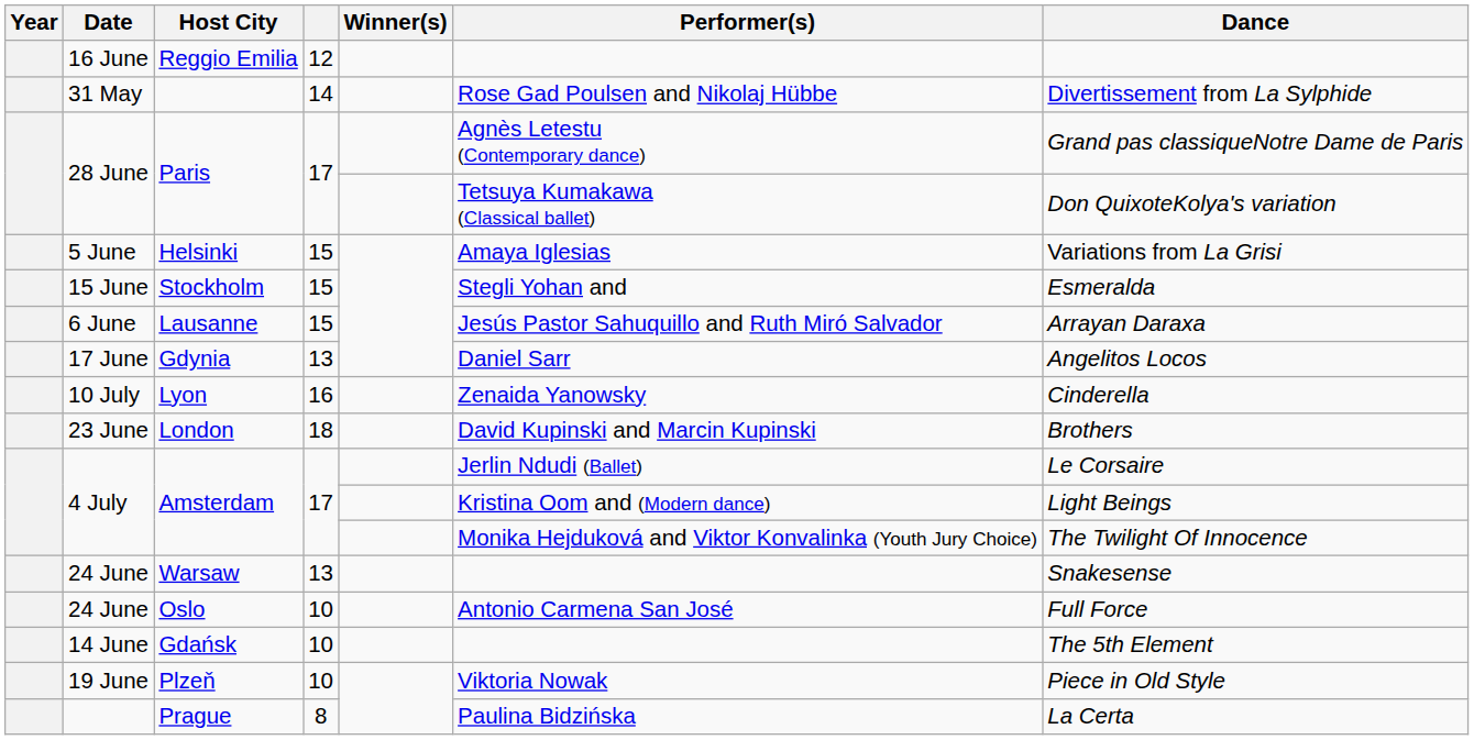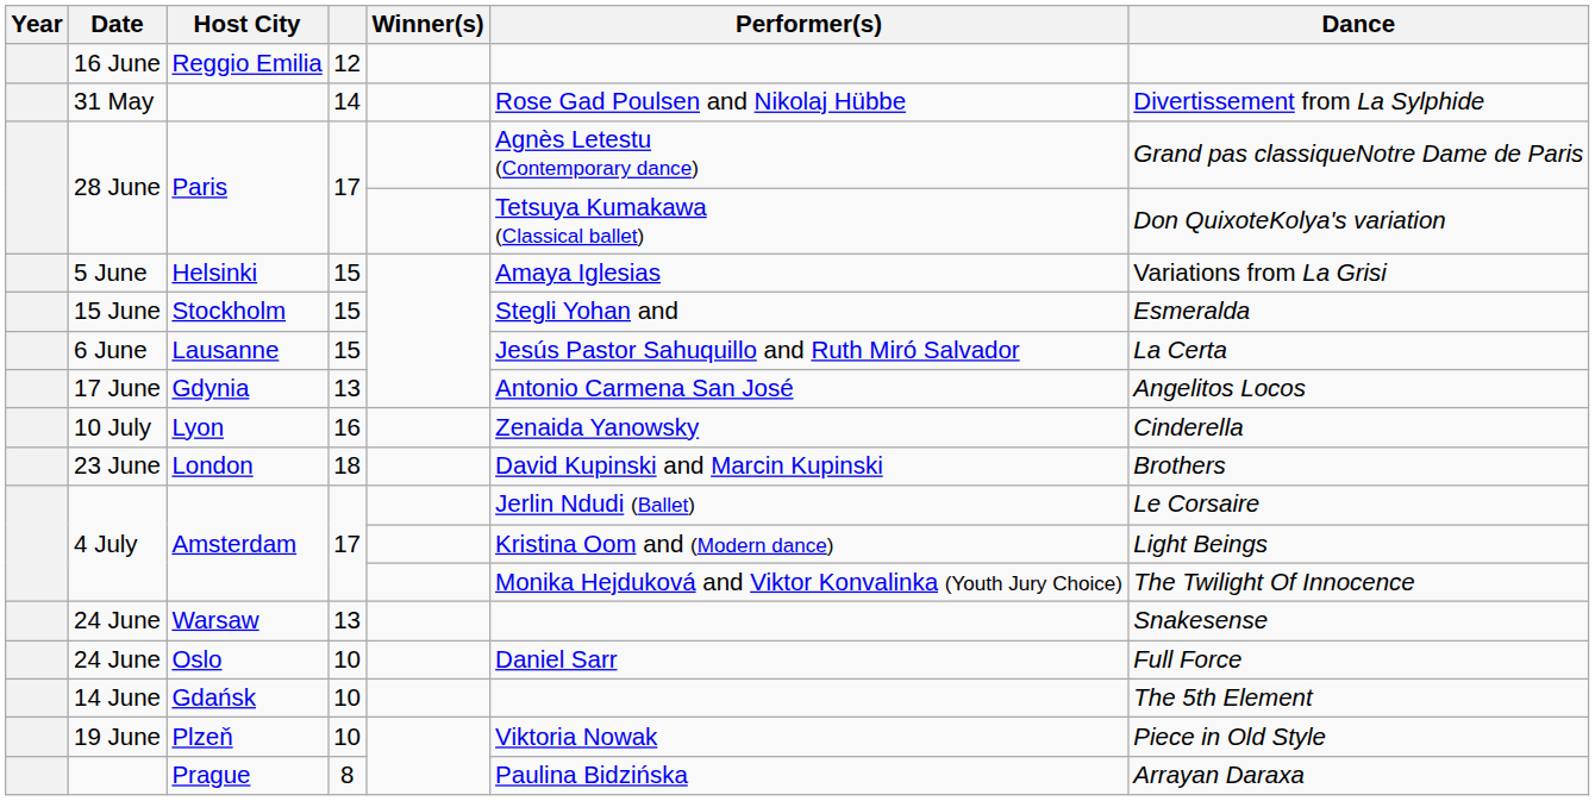Lausanne | Dance: Arrayan Daraxa -> La Certa
Gdynia | Performer(s): Daniel Sarr -> Antonio Carmena San José
Oslo | Performer(s): Antonio Carmena San José -> Daniel Sarr
Prague | Dance: La Certa -> Arrayan Daraxa
